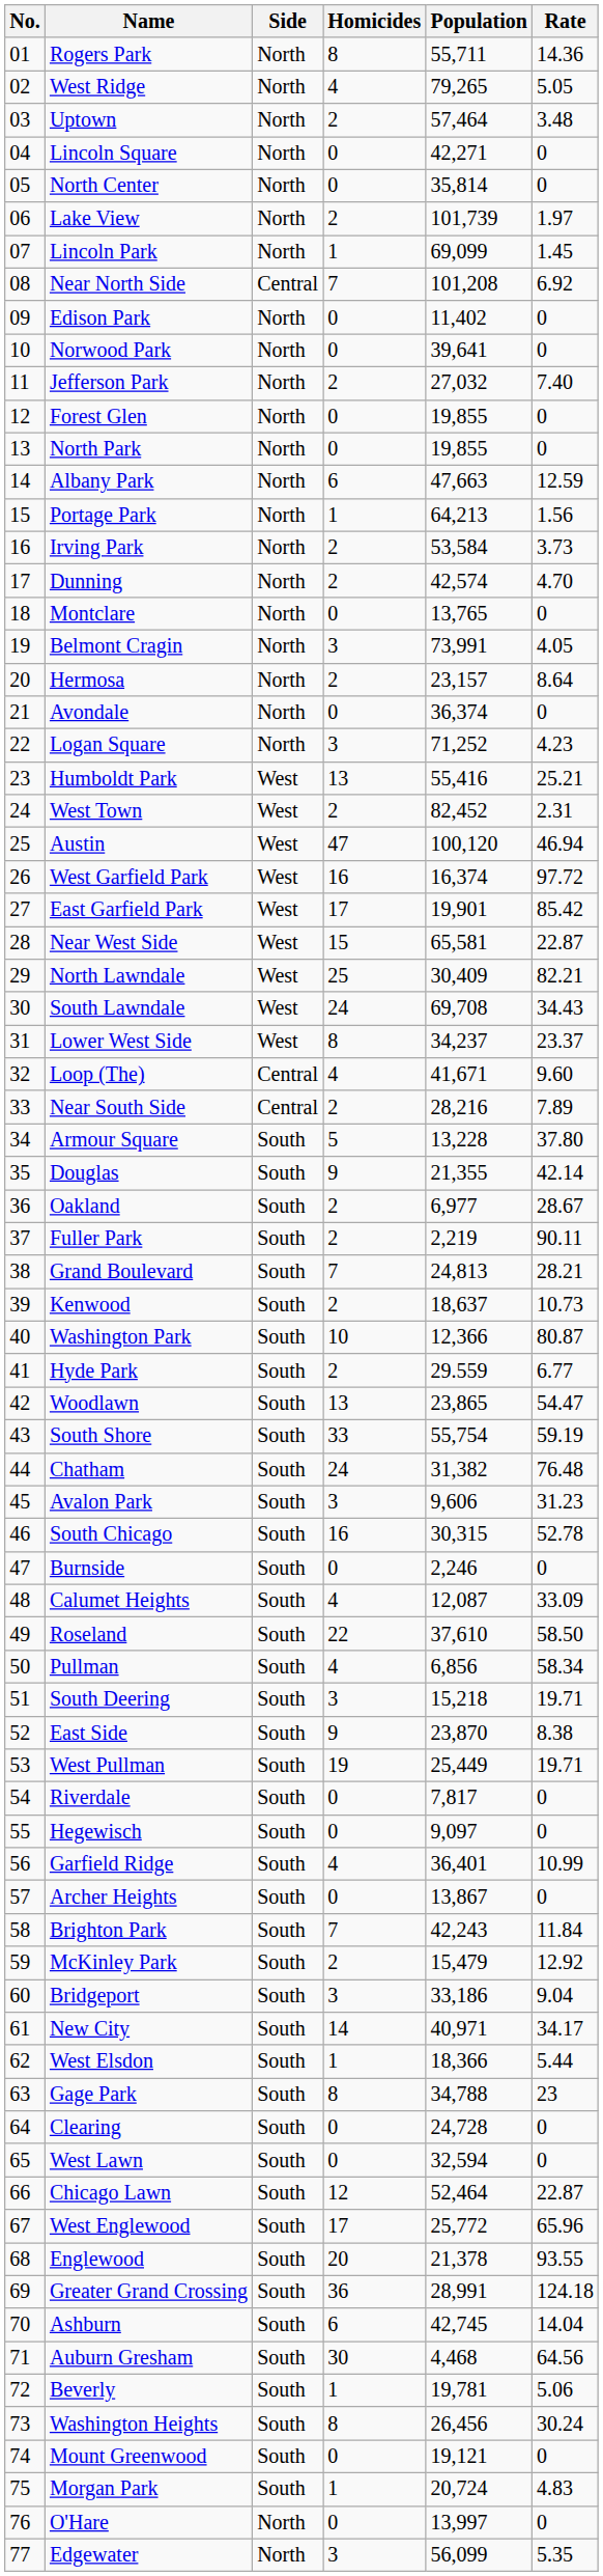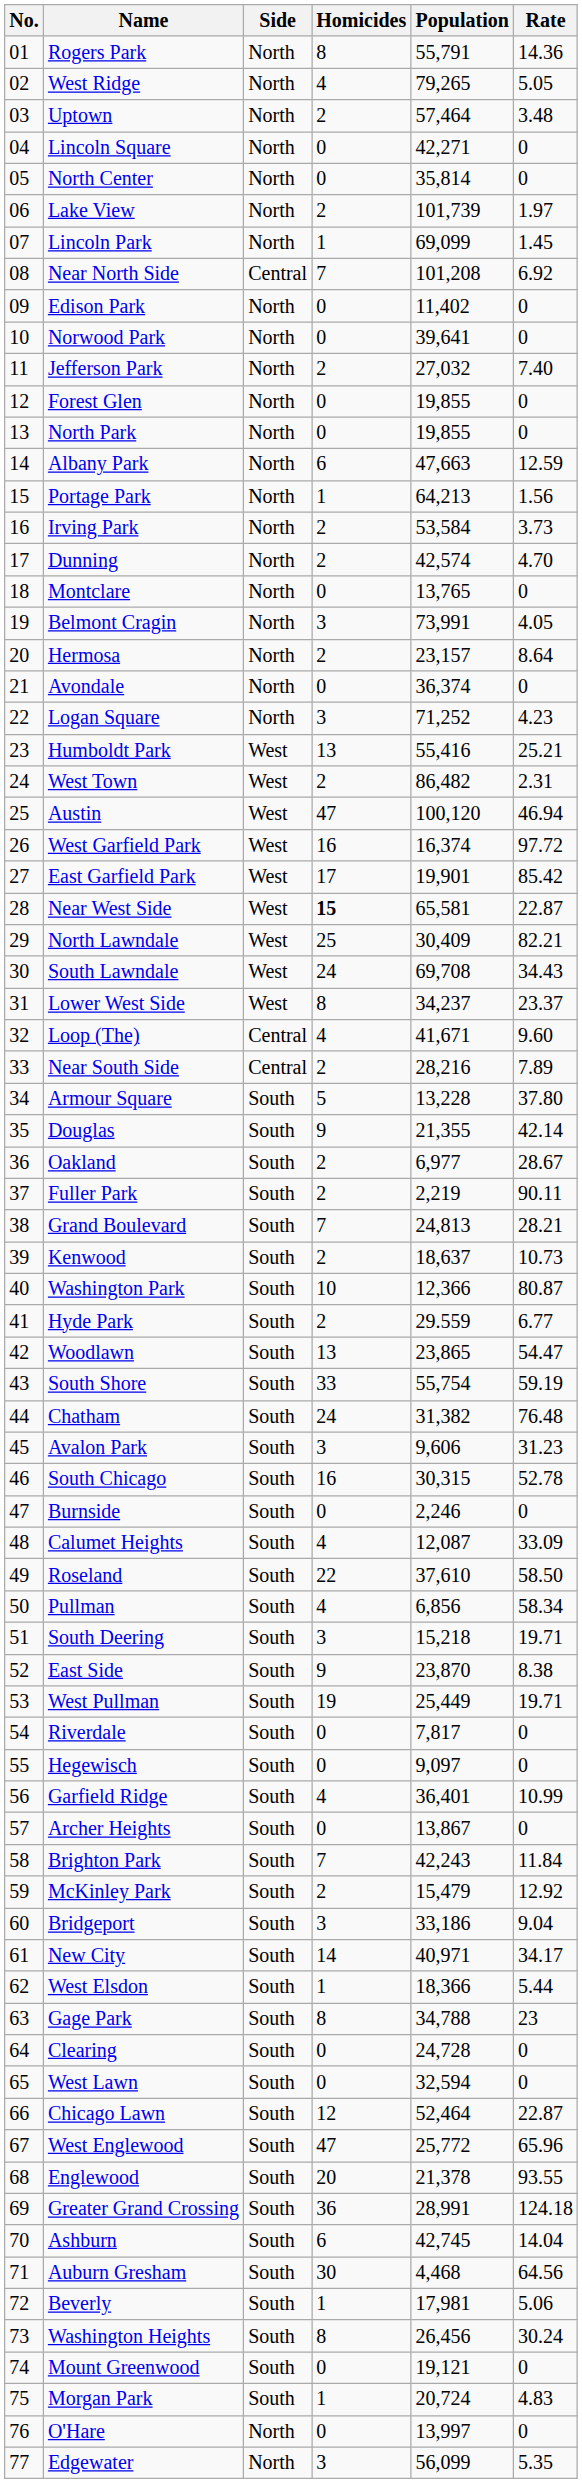Rogers Park | Population: 55,711 -> 55,791
West Town | Population: 82,452 -> 86,482
Near West Side | Homicides: normal -> bold
West Englewood | Homicides: 17 -> 47
Beverly | Population: 19,781 -> 17,981
